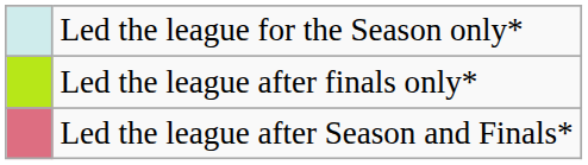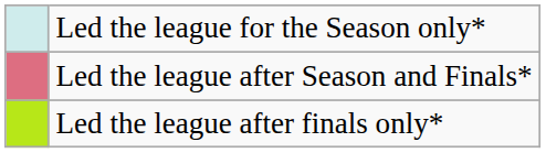rows swapped: Led the league after finals only* <-> Led the league after Season and Finals*
